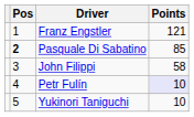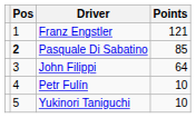John Filippi | Points: 58 -> 64
Petr Fulín | Points: lavender background -> no background
